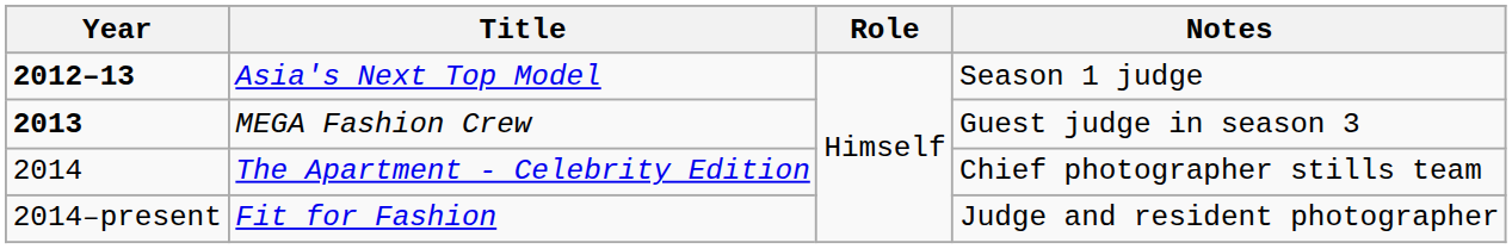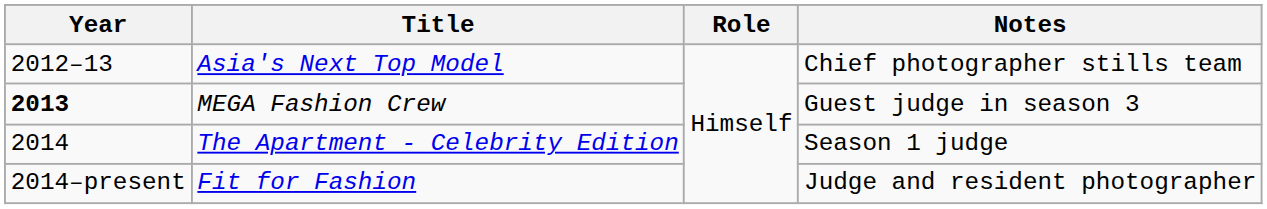Asia's Next Top Model | Year: bold -> normal
Asia's Next Top Model | Notes: Season 1 judge -> Chief photographer stills team
The Apartment - Celebrity Edition | Notes: Chief photographer stills team -> Season 1 judge
